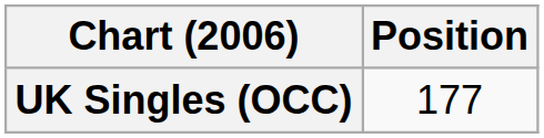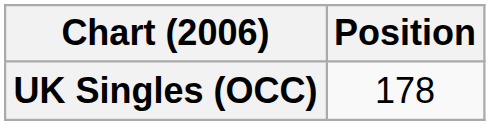UK Singles (OCC) | Position: 177 -> 178
